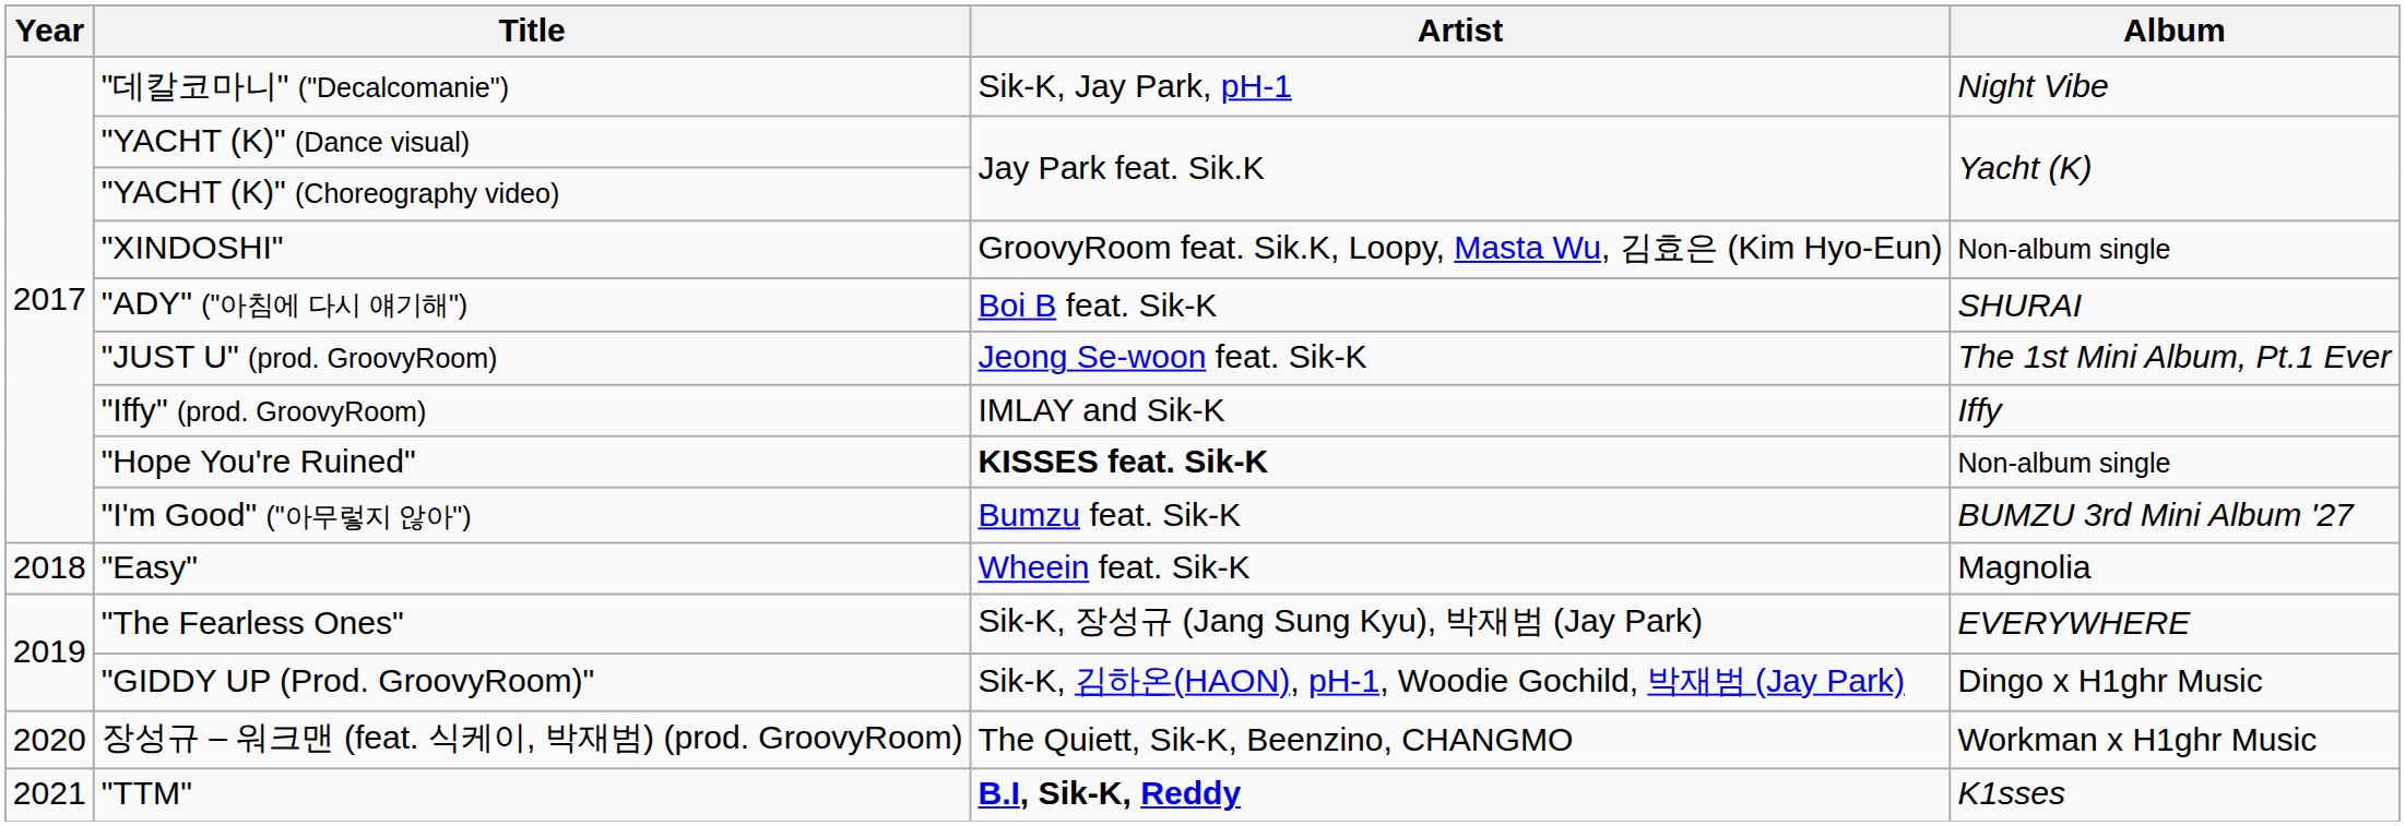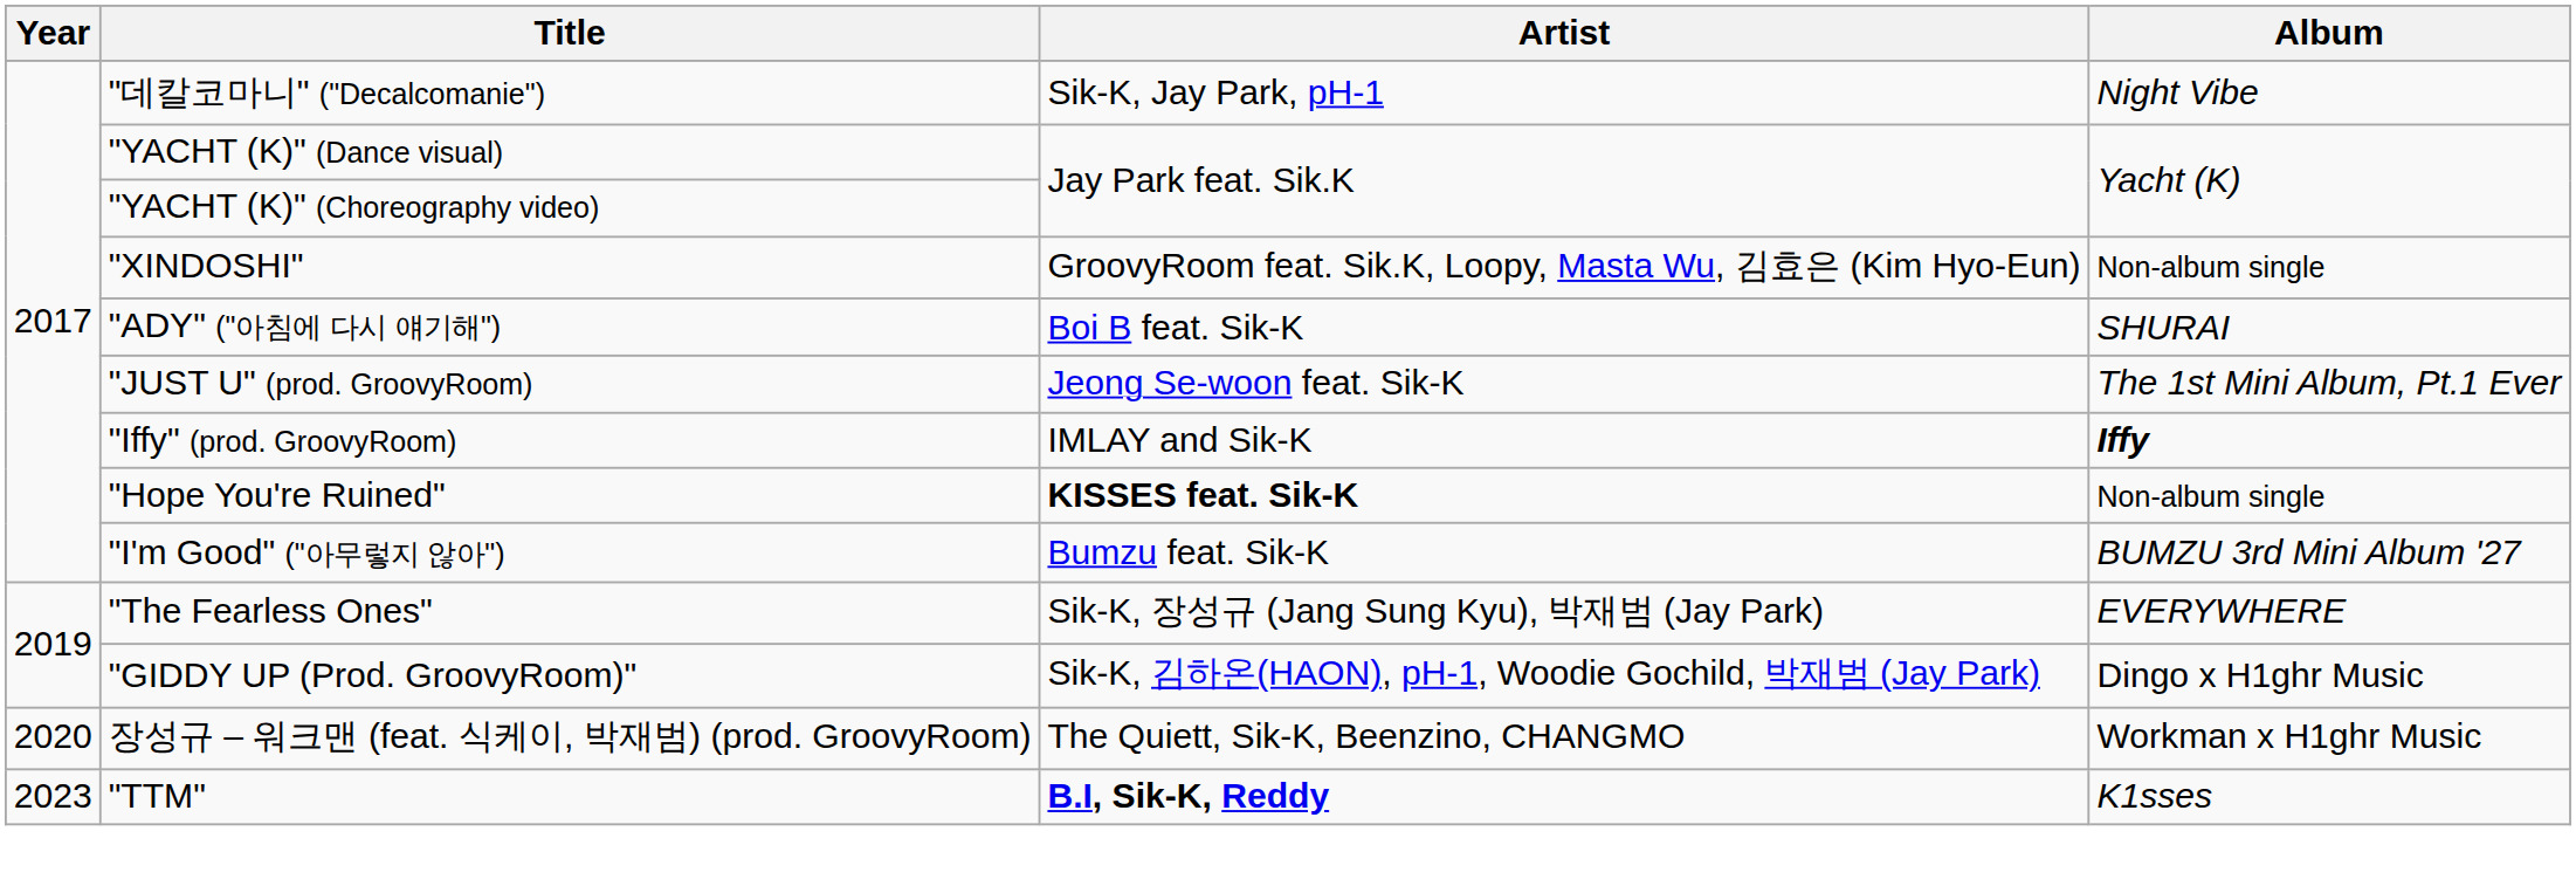"Iffy" (prod. GroovyRoom) | Album: normal -> bold
- row: 2018 | "Easy" | Wheein feat. Sik-K | Magnolia
"TTM" | Year: 2021 -> 2023
